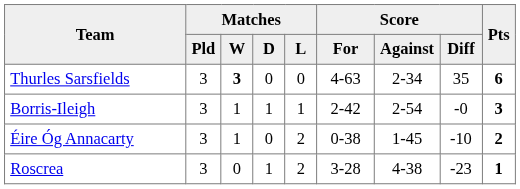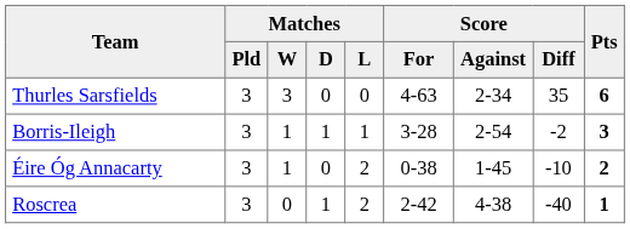Thurles Sarsfields | Matches / W: bold -> normal
Borris-Ileigh | Score / For: 2-42 -> 3-28
Borris-Ileigh | Score / Diff: -0 -> -2
Roscrea | Score / For: 3-28 -> 2-42
Roscrea | Score / Diff: -23 -> -40
